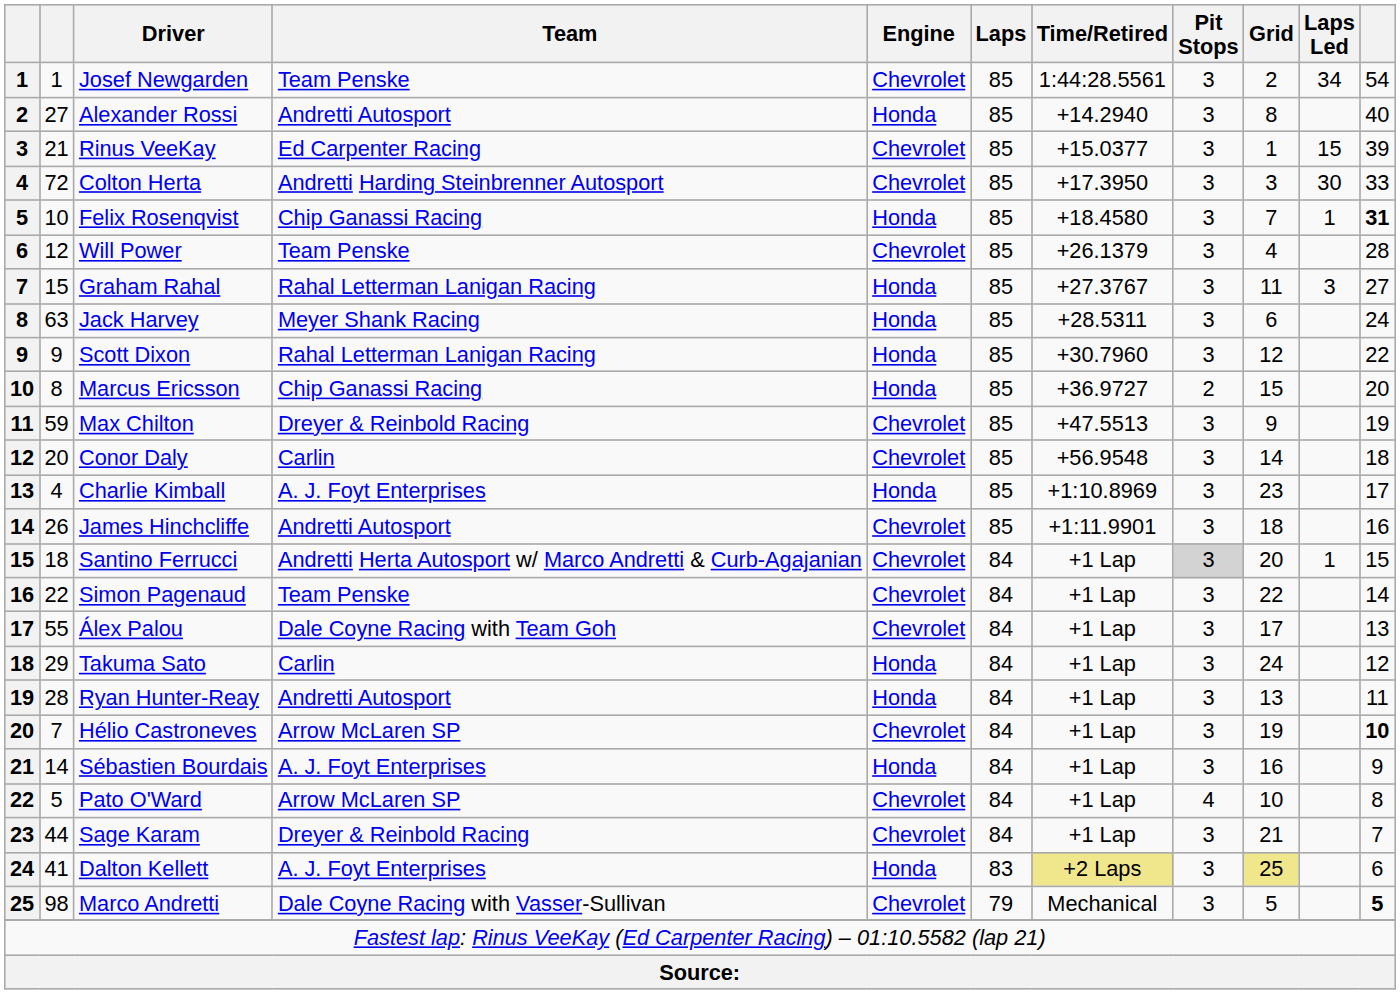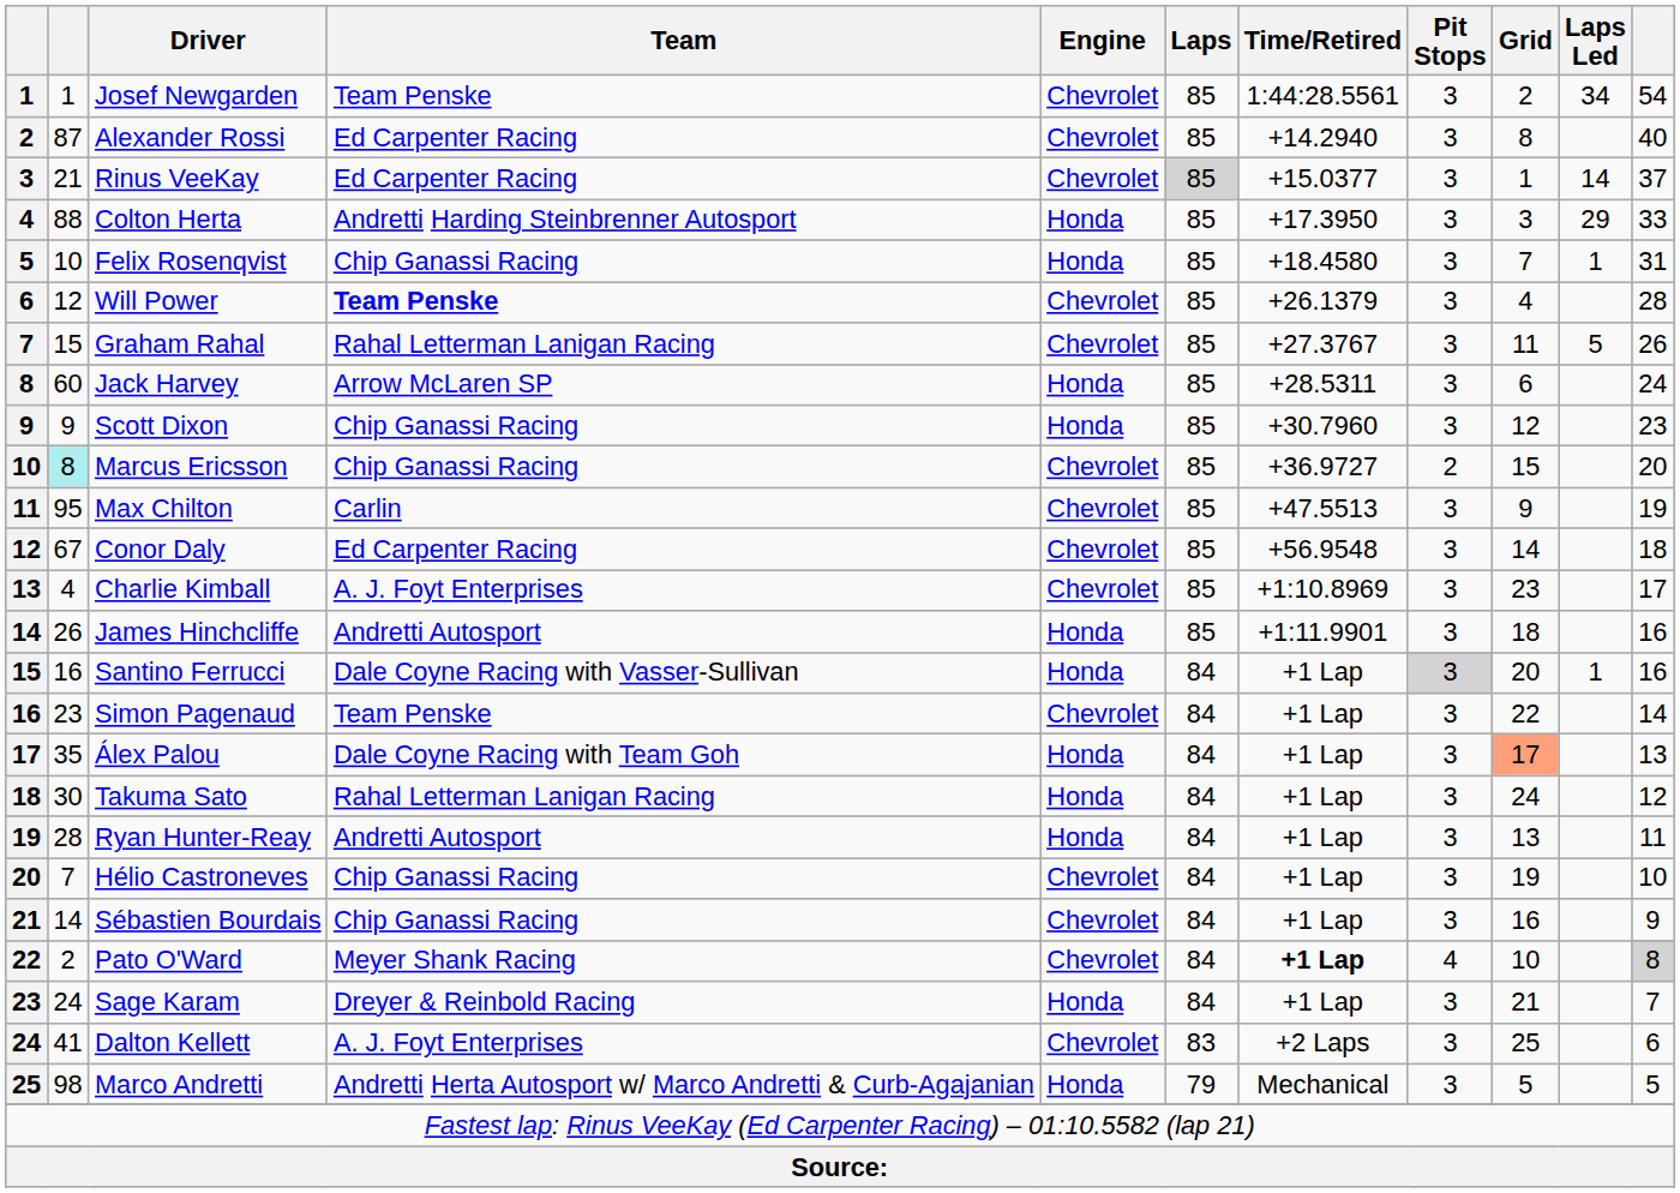Alexander Rossi | column 2: 27 -> 87
Alexander Rossi | Team: Andretti Autosport -> Ed Carpenter Racing
Alexander Rossi | Engine: Honda -> Chevrolet
Rinus VeeKay | Laps: no background -> lightgrey background
Rinus VeeKay | Laps Led: 15 -> 14
Rinus VeeKay | column 11: 39 -> 37
Colton Herta | column 2: 72 -> 88
Colton Herta | Engine: Chevrolet -> Honda
Colton Herta | Laps Led: 30 -> 29
Felix Rosenqvist | column 11: bold -> normal
Will Power | Team: normal -> bold
Graham Rahal | Engine: Honda -> Chevrolet
Graham Rahal | Laps Led: 3 -> 5
Graham Rahal | column 11: 27 -> 26
Jack Harvey | column 2: 63 -> 60
Jack Harvey | Team: Meyer Shank Racing -> Arrow McLaren SP
Scott Dixon | Team: Rahal Letterman Lanigan Racing -> Chip Ganassi Racing
Scott Dixon | column 11: 22 -> 23
Marcus Ericsson | column 2: no background -> paleturquoise background
Marcus Ericsson | Engine: Honda -> Chevrolet
Max Chilton | column 2: 59 -> 95
Max Chilton | Team: Dreyer & Reinbold Racing -> Carlin
Conor Daly | column 2: 20 -> 67
Conor Daly | Team: Carlin -> Ed Carpenter Racing
Charlie Kimball | Engine: Honda -> Chevrolet
James Hinchcliffe | Engine: Chevrolet -> Honda
Santino Ferrucci | column 2: 18 -> 16
Santino Ferrucci | Team: Andretti Herta Autosport w/ Marco Andretti & Curb-Agajanian -> Dale Coyne Racing with Vasser-Sullivan
Santino Ferrucci | Engine: Chevrolet -> Honda
Santino Ferrucci | column 11: 15 -> 16
Simon Pagenaud | column 2: 22 -> 23
Álex Palou | column 2: 55 -> 35
Álex Palou | Engine: Chevrolet -> Honda
Álex Palou | Grid: no background -> lightsalmon background
Takuma Sato | column 2: 29 -> 30
Takuma Sato | Team: Carlin -> Rahal Letterman Lanigan Racing
Hélio Castroneves | Team: Arrow McLaren SP -> Chip Ganassi Racing
Hélio Castroneves | column 11: bold -> normal
Sébastien Bourdais | Team: A. J. Foyt Enterprises -> Chip Ganassi Racing
Sébastien Bourdais | Engine: Honda -> Chevrolet
Pato O'Ward | column 2: 5 -> 2
Pato O'Ward | Team: Arrow McLaren SP -> Meyer Shank Racing
Pato O'Ward | Time/Retired: normal -> bold
Pato O'Ward | column 11: no background -> lightgrey background
Sage Karam | column 2: 44 -> 24
Sage Karam | Engine: Chevrolet -> Honda
Dalton Kellett | Engine: Honda -> Chevrolet
Dalton Kellett | Time/Retired: khaki background -> no background
Dalton Kellett | Grid: khaki background -> no background
Marco Andretti | Team: Dale Coyne Racing with Vasser-Sullivan -> Andretti Herta Autosport w/ Marco Andretti & Curb-Agajanian
Marco Andretti | Engine: Chevrolet -> Honda
Marco Andretti | column 11: bold -> normal
